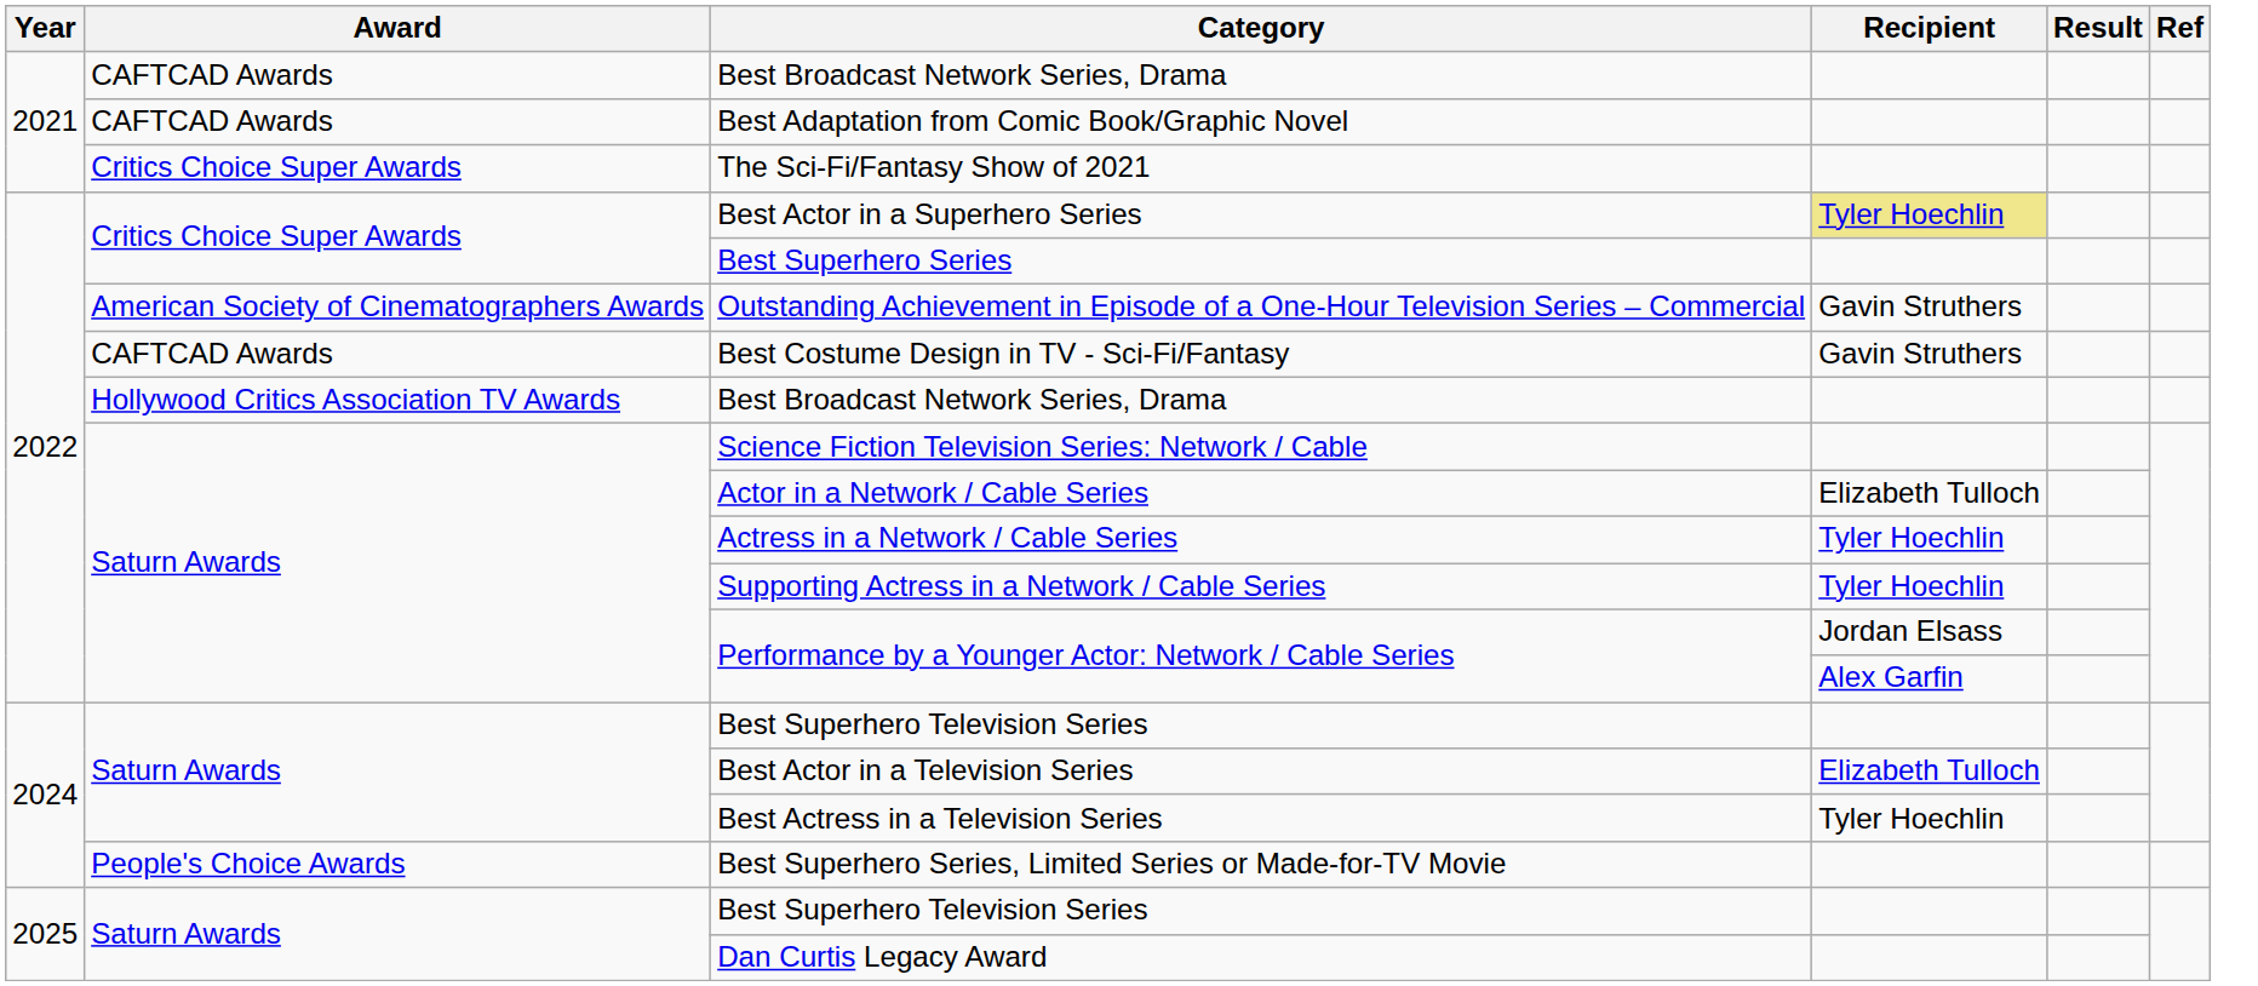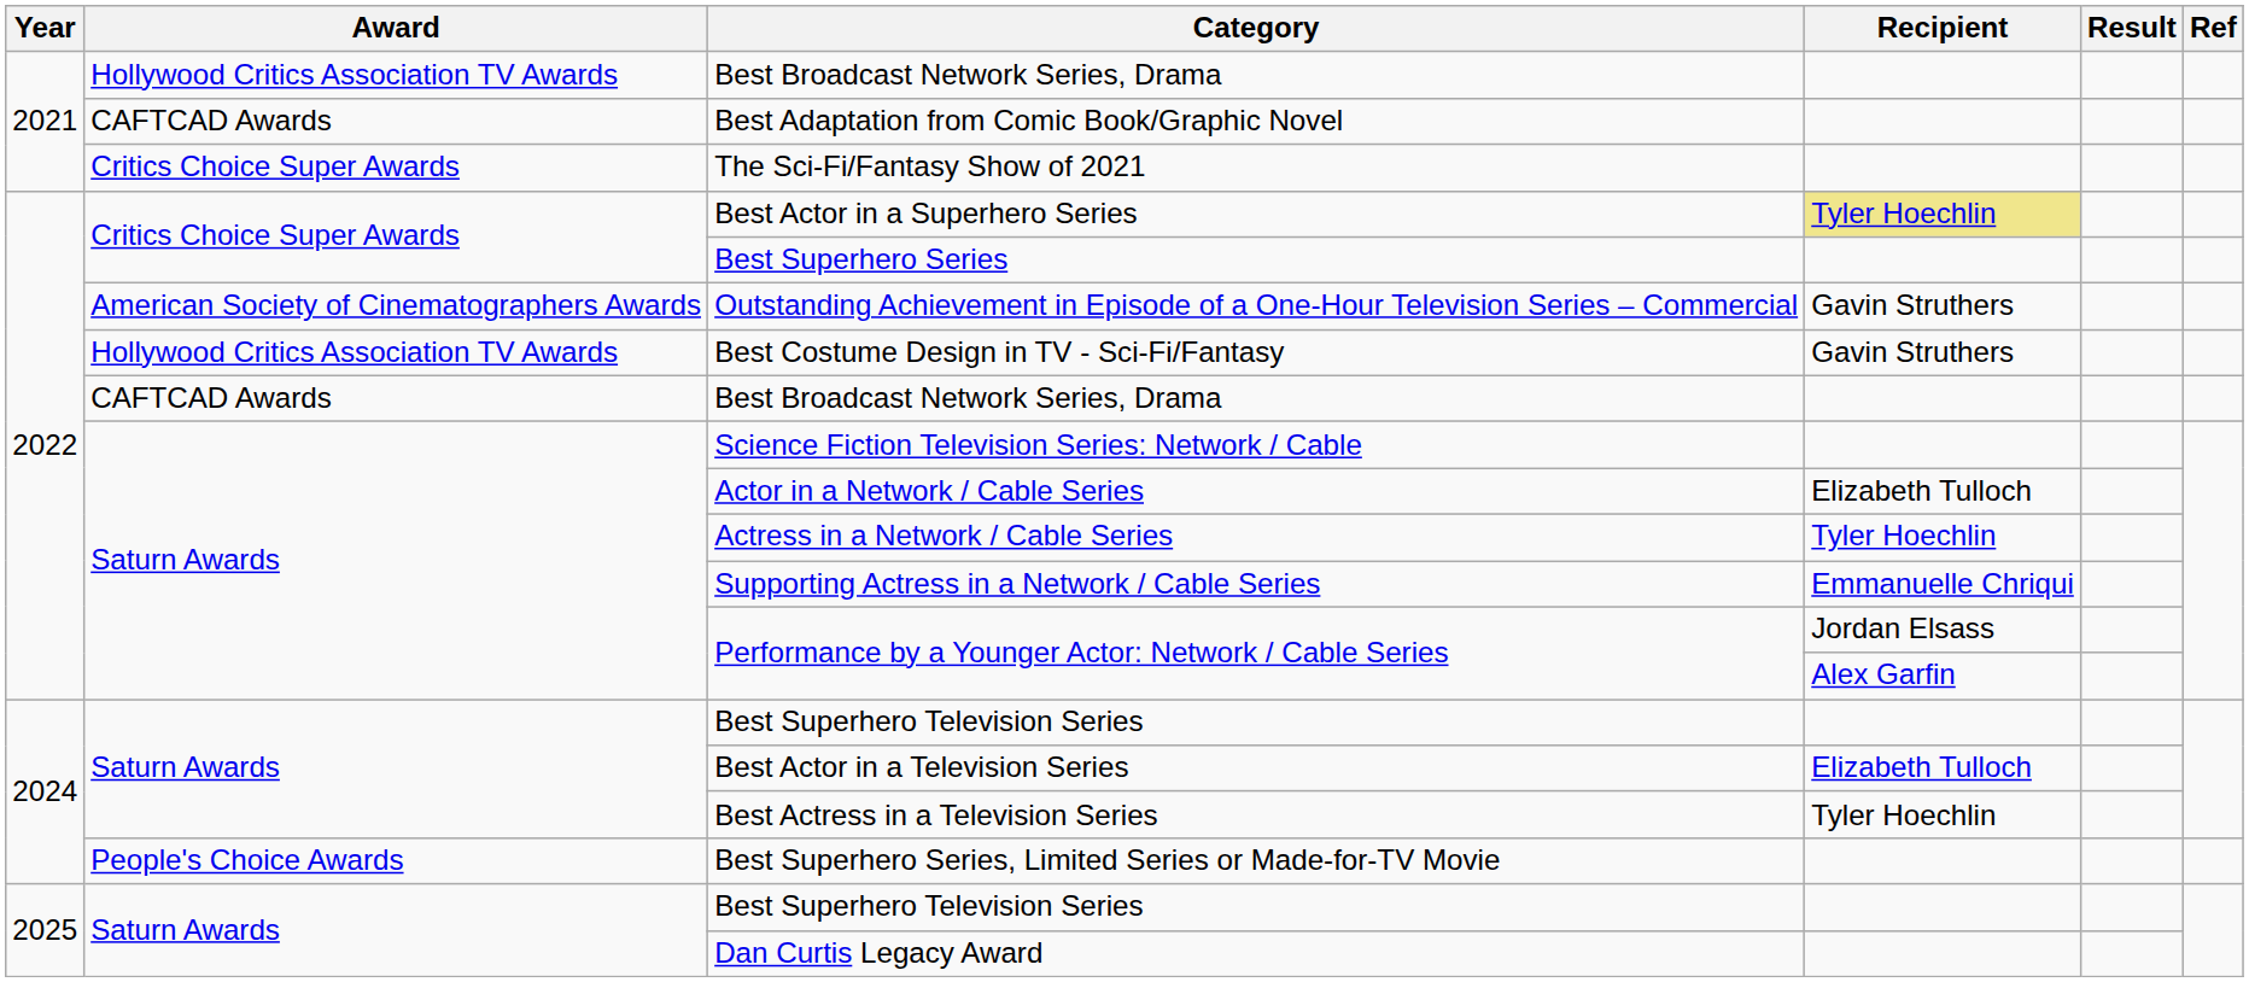2021 / Best Broadcast Network Series, Drama | Award: CAFTCAD Awards -> Hollywood Critics Association TV Awards
Best Costume Design in TV - Sci-Fi/Fantasy | Award: CAFTCAD Awards -> Hollywood Critics Association TV Awards
2022 / Best Broadcast Network Series, Drama | Award: Hollywood Critics Association TV Awards -> CAFTCAD Awards
Supporting Actress in a Network / Cable Series | Recipient: Tyler Hoechlin -> Emmanuelle Chriqui
